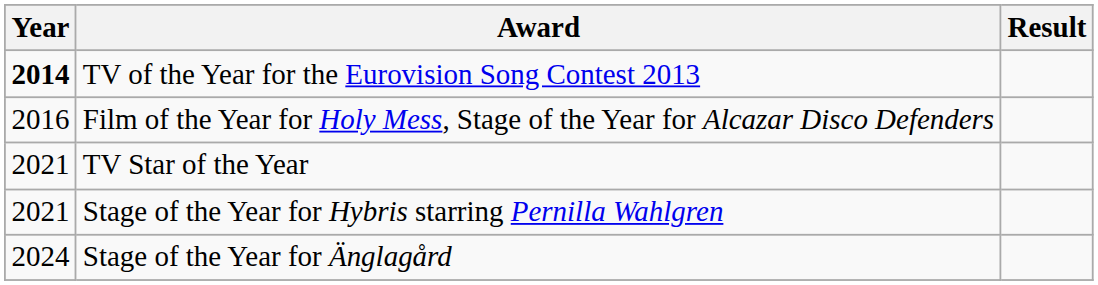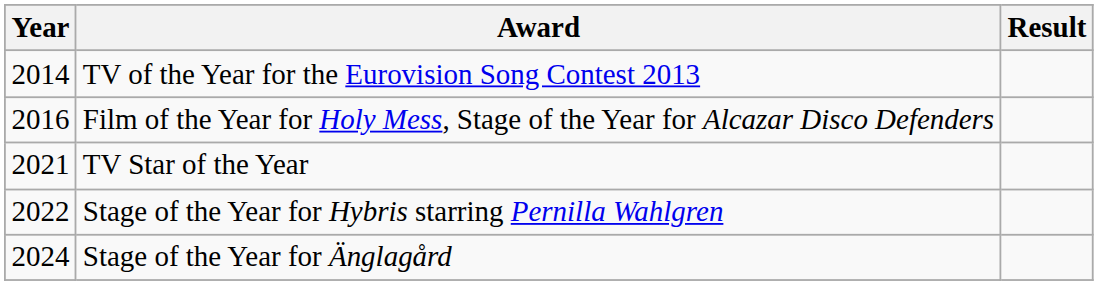TV of the Year for the Eurovision Song Contest 2013 | Year: bold -> normal
Stage of the Year for Hybris starring Pernilla Wahlgren | Year: 2021 -> 2022
